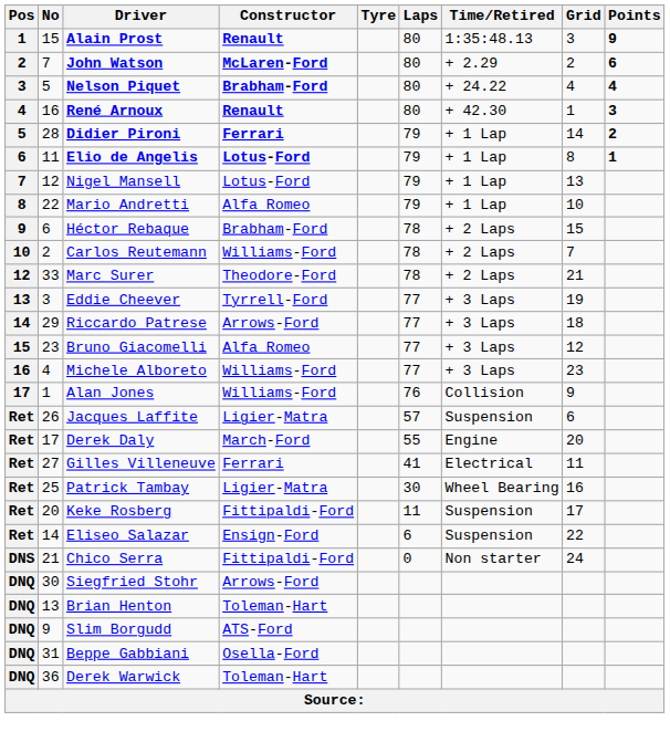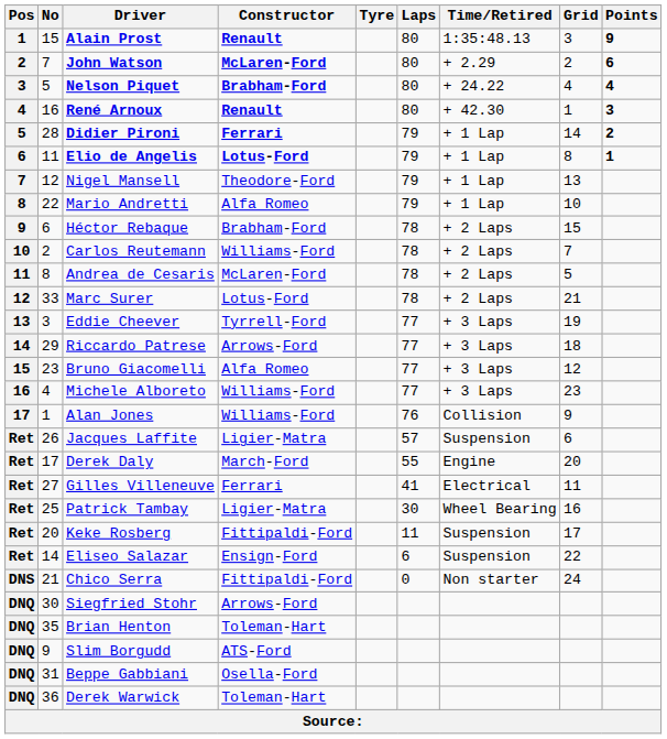Nigel Mansell | Constructor: Lotus-Ford -> Theodore-Ford
+ row: 11 | 8 | Andrea de Cesaris | McLaren-Ford | 78 | + 2 Laps | 5
Marc Surer | Constructor: Theodore-Ford -> Lotus-Ford
Brian Henton | No: 13 -> 35
